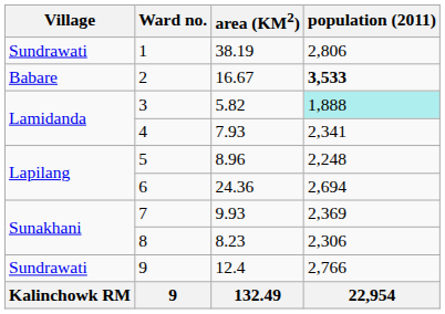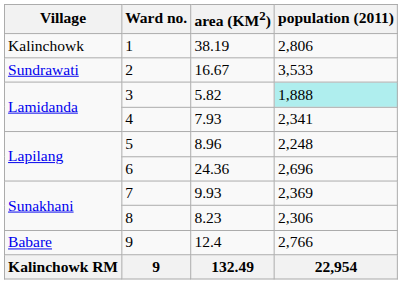1 | Village: Sundrawati -> Kalinchowk
2 | Village: Babare -> Sundrawati
2 | population (2011): bold -> normal
6 | population (2011): 2,694 -> 2,696
9 / 12.4 | Village: Sundrawati -> Babare
